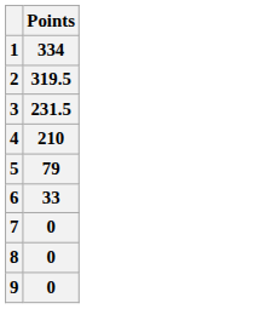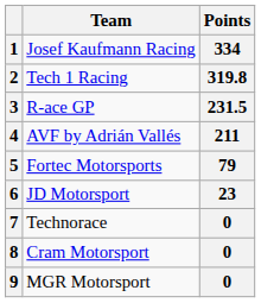+ column: Team | Josef Kaufmann Racing | Tech 1 Racing | R-ace GP | AVF by Adrián Vallés | Fortec Motorsports | JD Motorsport | Technorace | Cram Motorsport | MGR Motorsport
2 | Points: 319.5 -> 319.8
4 | Points: 210 -> 211
6 | Points: 33 -> 23
